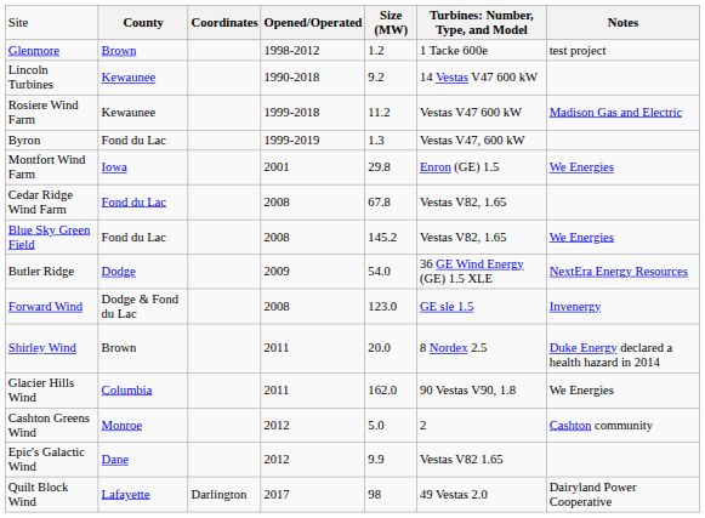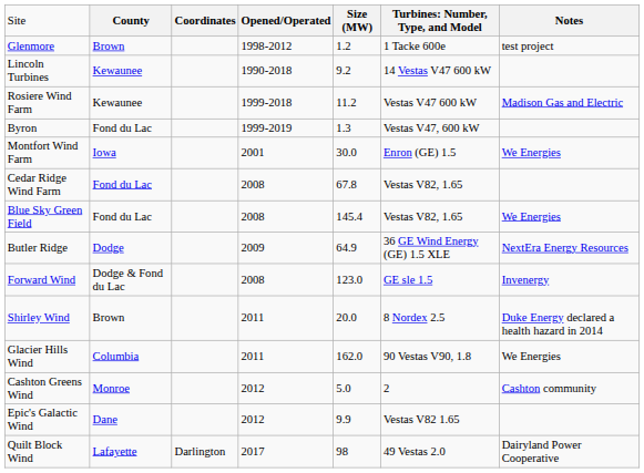Montfort Wind Farm | column 5: 29.8 -> 30.0
Blue Sky Green Field | column 5: 145.2 -> 145.4
Butler Ridge | column 5: 54.0 -> 64.9
